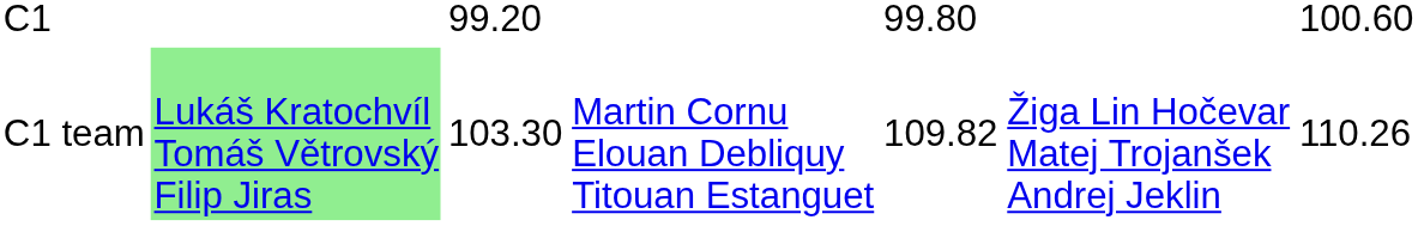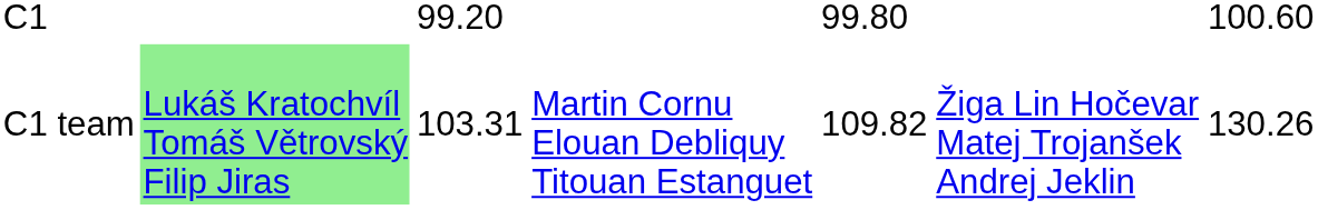C1 team | column 3: 103.30 -> 103.31
C1 team | column 7: 110.26 -> 130.26
